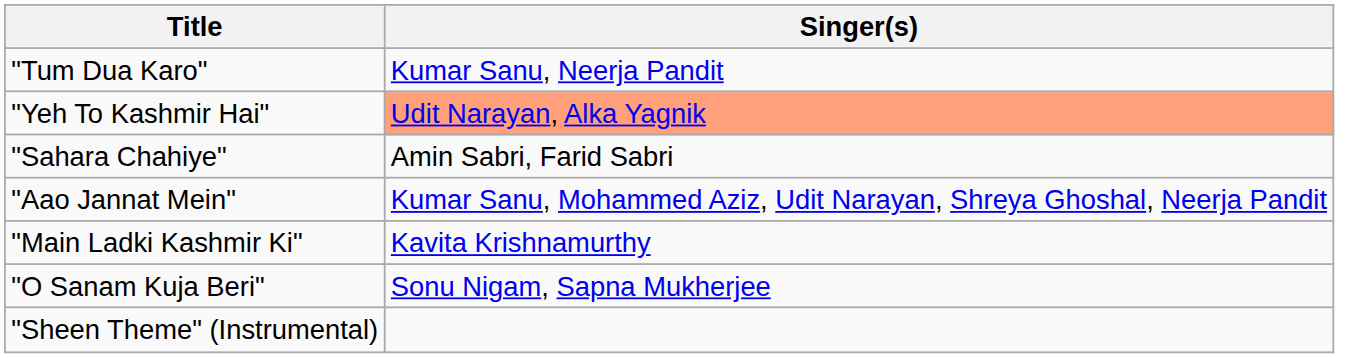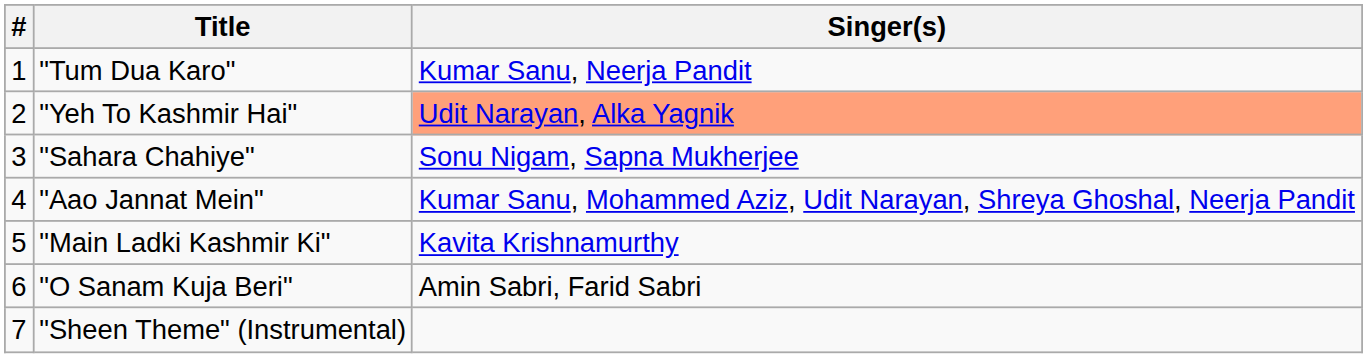+ column: # | 1 | 2 | 3 | 4 | 5 | 6 | 7
"Sahara Chahiye" | Singer(s): Amin Sabri, Farid Sabri -> Sonu Nigam, Sapna Mukherjee
"O Sanam Kuja Beri" | Singer(s): Sonu Nigam, Sapna Mukherjee -> Amin Sabri, Farid Sabri
